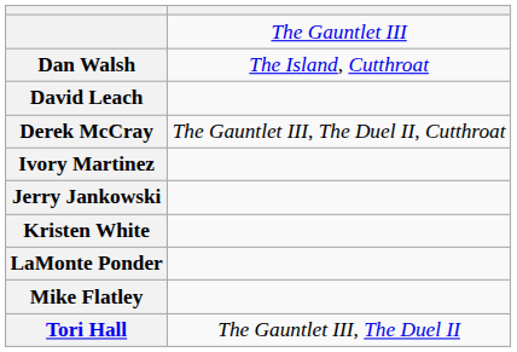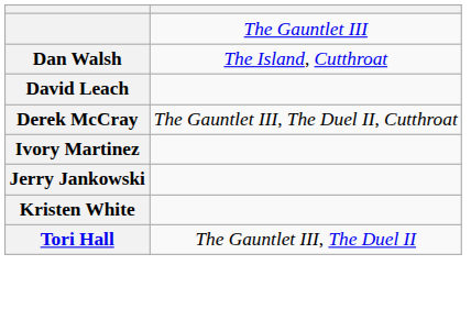- row: LaMonte Ponder
- row: Mike Flatley
